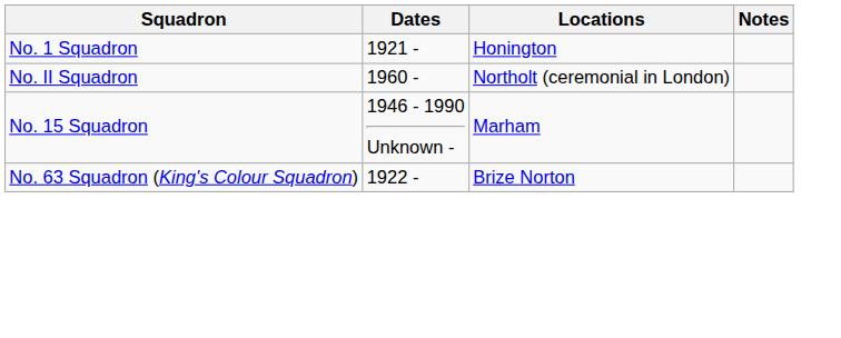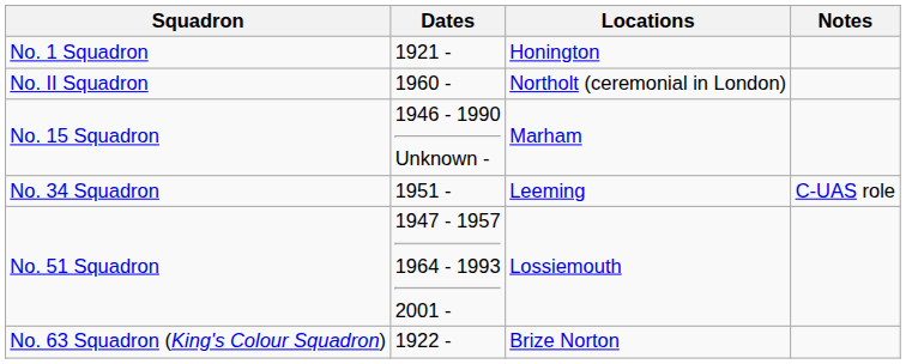+ row: No. 34 Squadron | 1951 - | Leeming | C-UAS role
+ row: No. 51 Squadron | 1947 - 1957 1964 - 1993 2001 - | Lossiemouth
